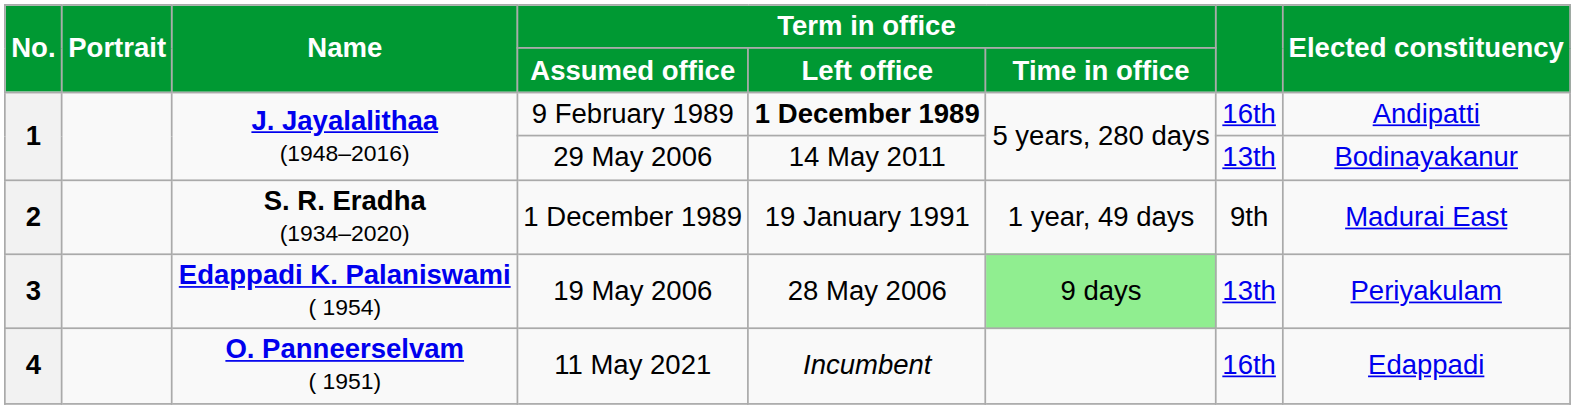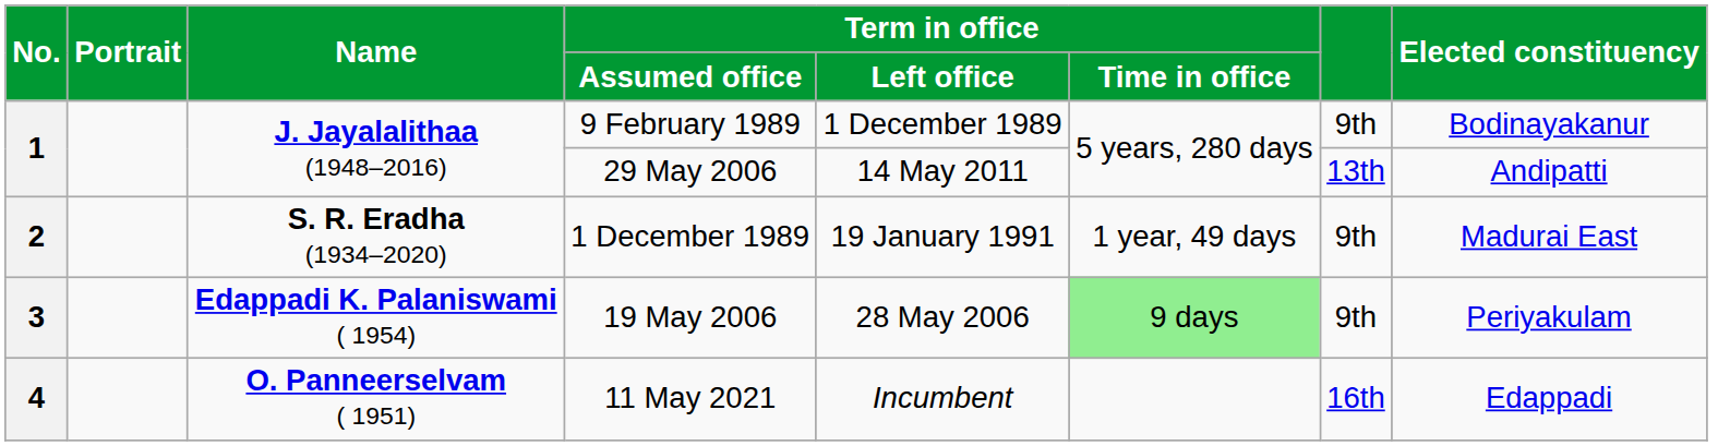9 February 1989 | Term in office / Left office: bold -> normal
9 February 1989 | column 7: 16th -> 9th
9 February 1989 | Elected constituency: Andipatti -> Bodinayakanur
29 May 2006 | Elected constituency: Bodinayakanur -> Andipatti
19 May 2006 | column 7: 13th -> 9th
